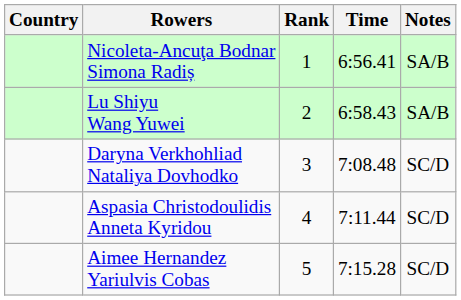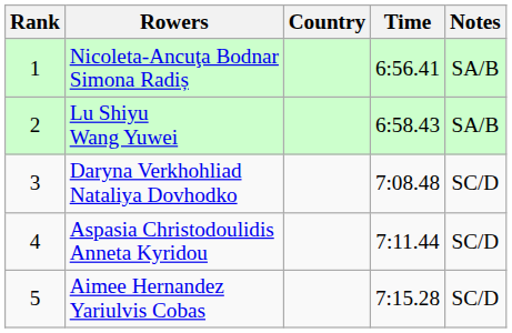columns swapped: Rank <-> Country
